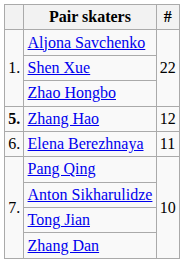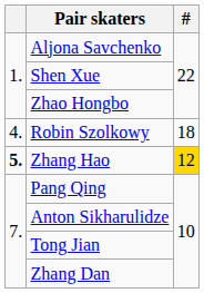+ row: 4. | Robin Szolkowy | 18
Zhang Hao | #: no background -> gold background
- row: 6. | Elena Berezhnaya | 11
